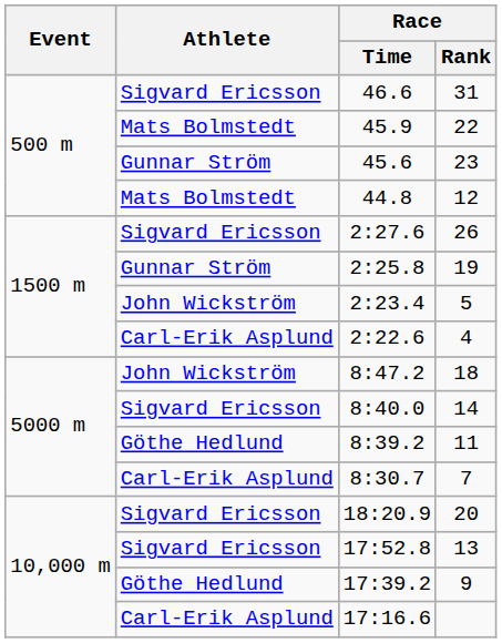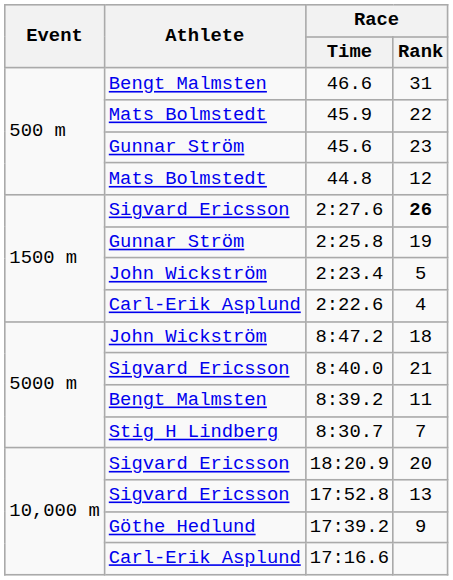46.6 | Athlete: Sigvard Ericsson -> Bengt Malmsten
2:27.6 | Race / Rank: normal -> bold
8:40.0 | Race / Rank: 14 -> 21
8:39.2 | Athlete: Göthe Hedlund -> Bengt Malmsten
8:30.7 | Athlete: Carl-Erik Asplund -> Stig H Lindberg
